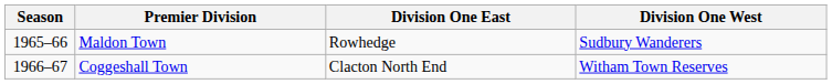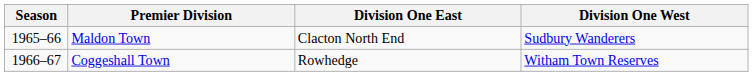Maldon Town | Division One East: Rowhedge -> Clacton North End
Coggeshall Town | Division One East: Clacton North End -> Rowhedge
